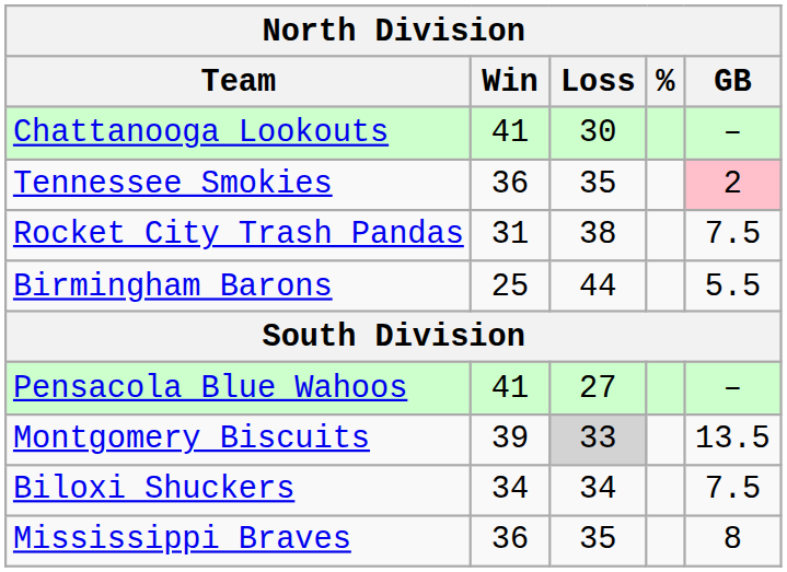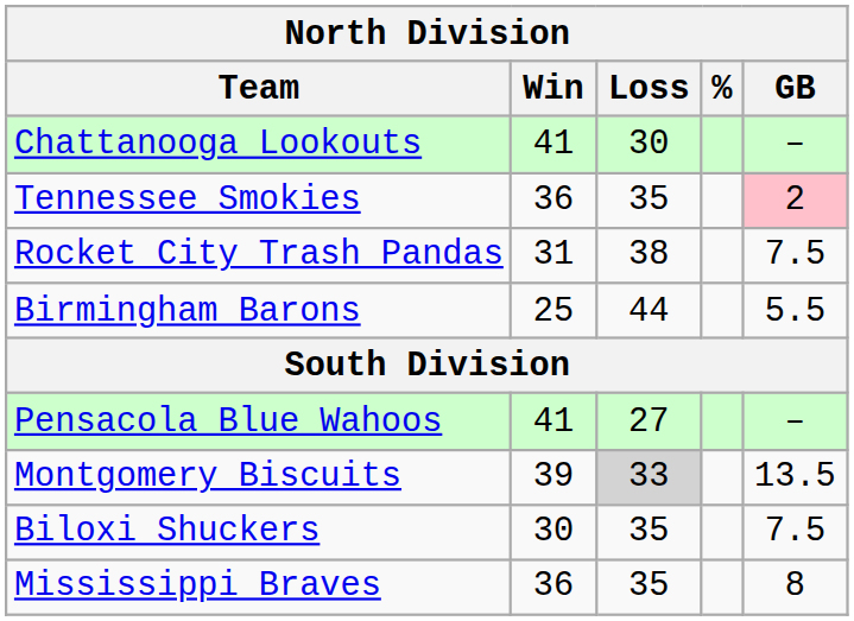Biloxi Shuckers | Win: 34 -> 30
Biloxi Shuckers | Loss: 34 -> 35
